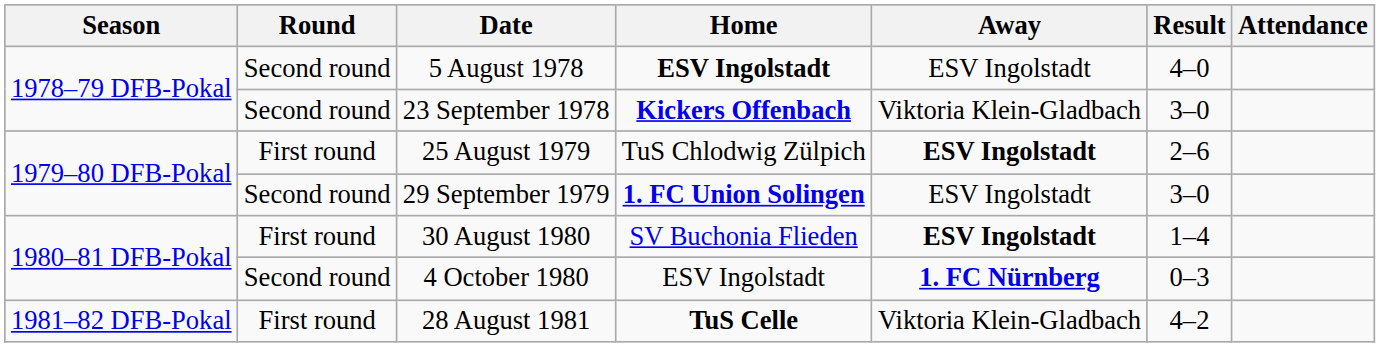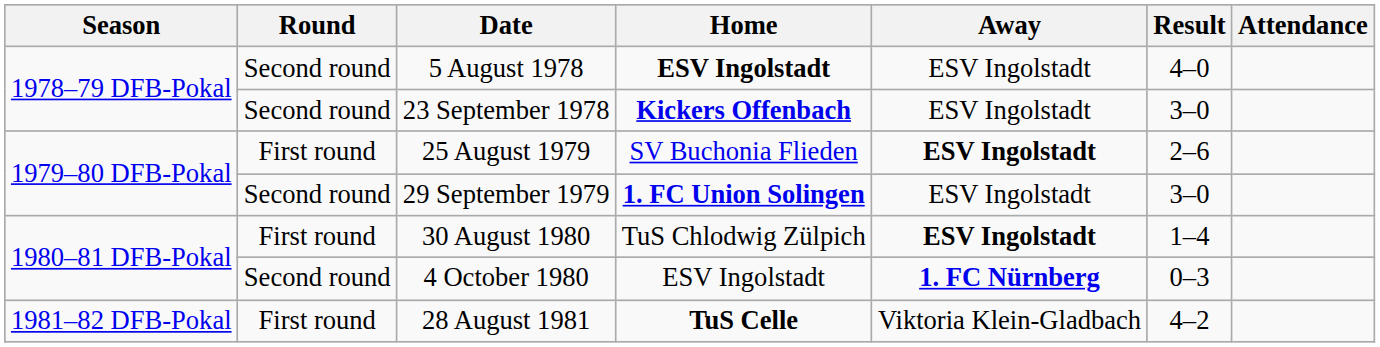23 September 1978 | Away: Viktoria Klein-Gladbach -> ESV Ingolstadt
25 August 1979 | Home: TuS Chlodwig Zülpich -> SV Buchonia Flieden
30 August 1980 | Home: SV Buchonia Flieden -> TuS Chlodwig Zülpich
